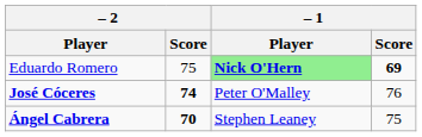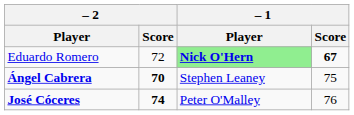Eduardo Romero | – 2 / Score: 75 -> 72
Eduardo Romero | – 1 / Score: 69 -> 67
rows swapped: Ángel Cabrera <-> José Cóceres
